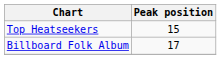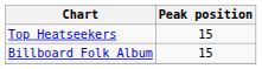Billboard Folk Album | Peak position: 17 -> 15
